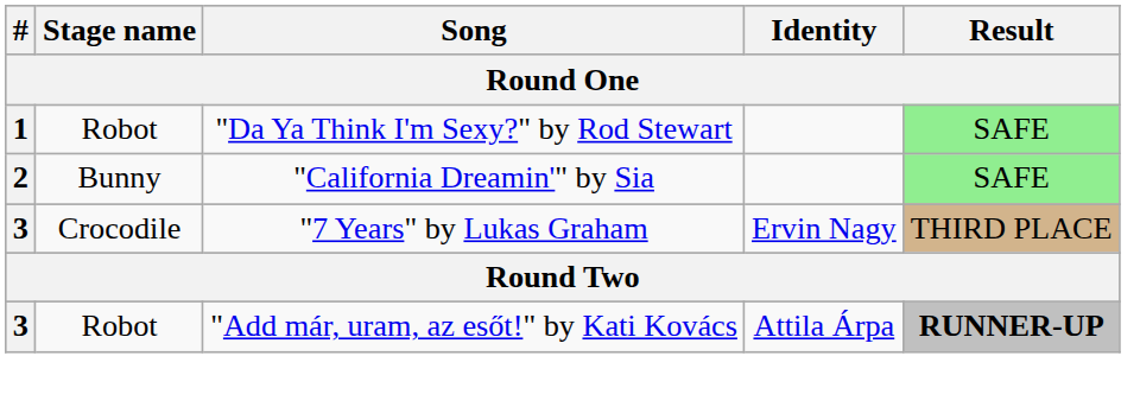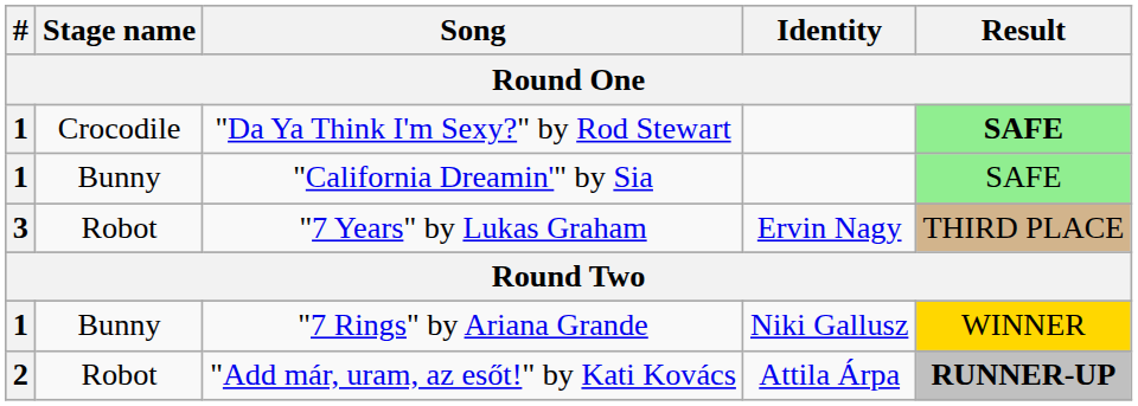"Da Ya Think I'm Sexy?" by Rod Stewart | Stage name: Robot -> Crocodile
"Da Ya Think I'm Sexy?" by Rod Stewart | Result: normal -> bold
"California Dreamin'" by Sia | #: 2 -> 1
"7 Years" by Lukas Graham | Stage name: Crocodile -> Robot
+ row: 1 | Bunny | "7 Rings" by Ariana Grande | Niki Gallusz | WINNER
"Add már, uram, az esőt!" by Kati Kovács | #: 3 -> 2
